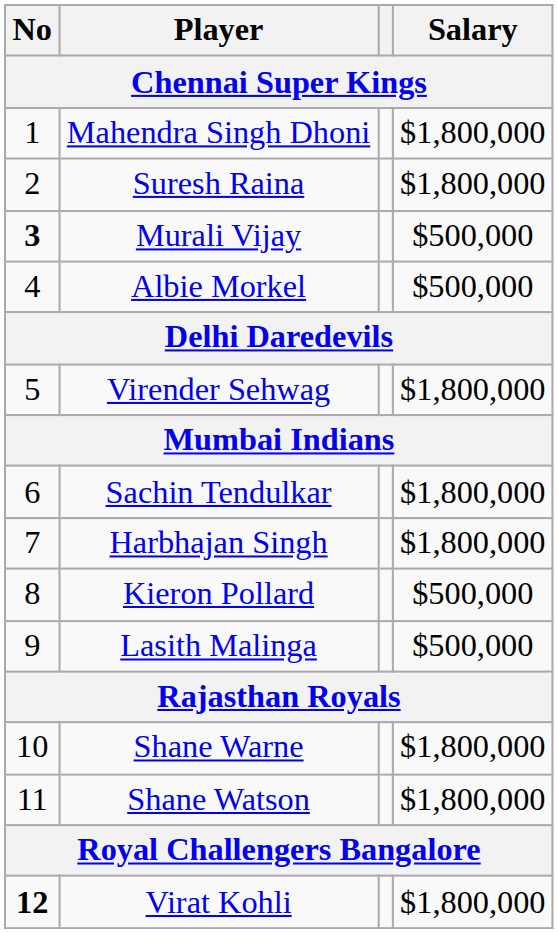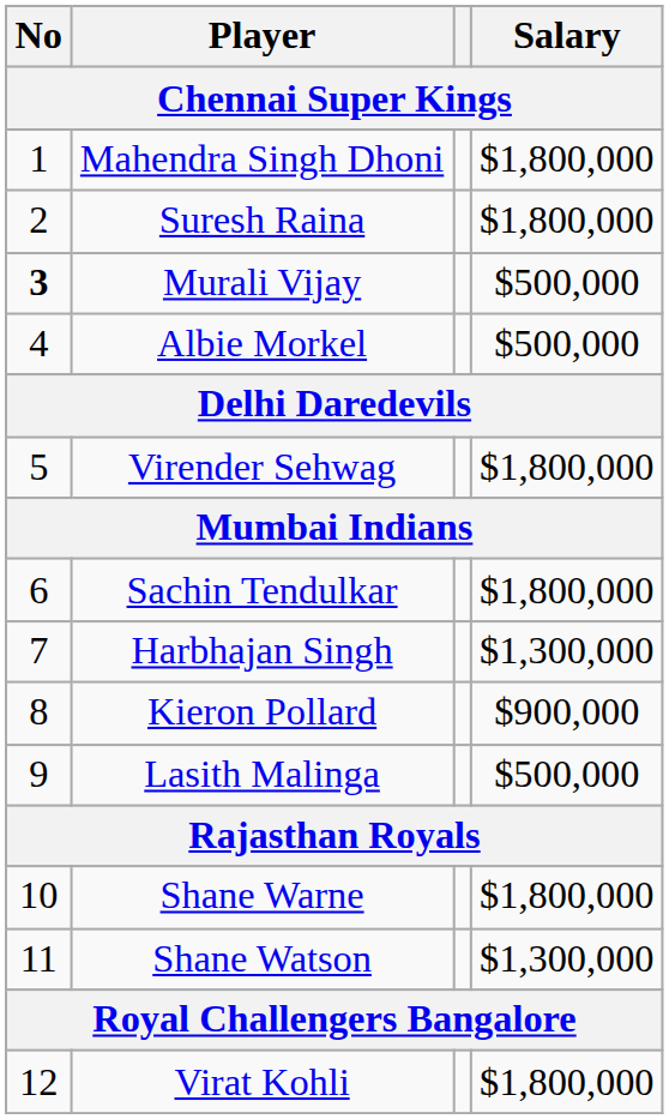Harbhajan Singh | Salary: $1,800,000 -> $1,300,000
Kieron Pollard | Salary: $500,000 -> $900,000
Shane Watson | Salary: $1,800,000 -> $1,300,000
Virat Kohli | No: bold -> normal
